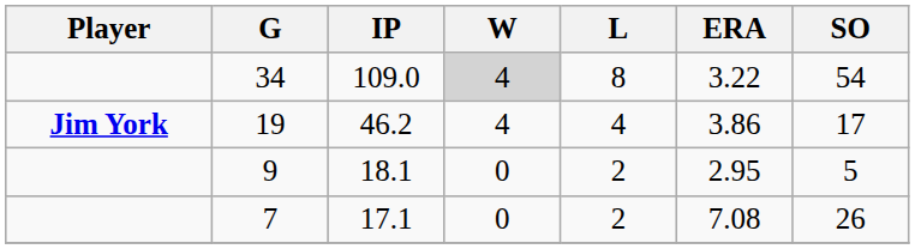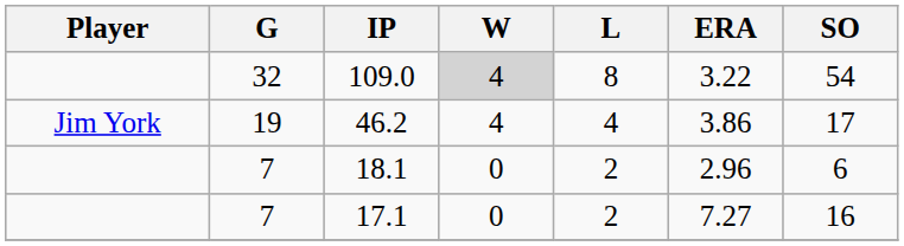109.0 | G: 34 -> 32
46.2 | Player: bold -> normal
18.1 | G: 9 -> 7
18.1 | ERA: 2.95 -> 2.96
18.1 | SO: 5 -> 6
17.1 | ERA: 7.08 -> 7.27
17.1 | SO: 26 -> 16
